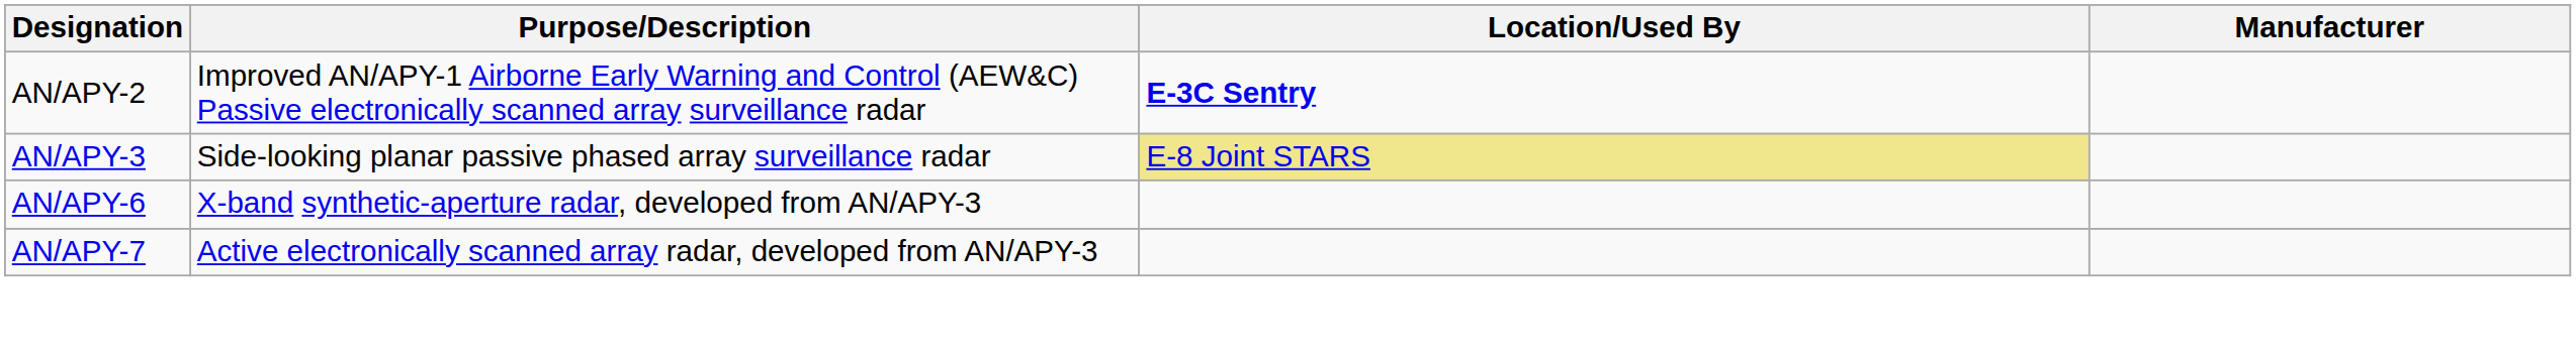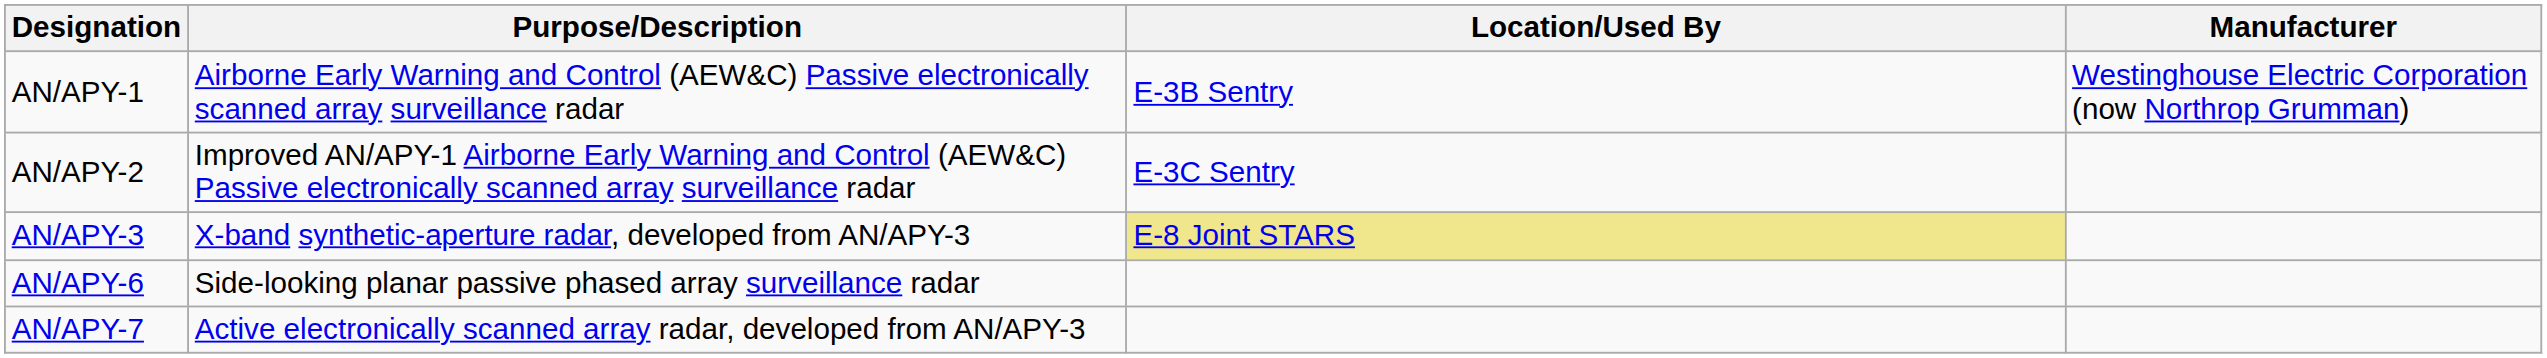+ row: AN/APY-1 | Airborne Early Warning and Control (AEW&C) Passive electronically scanned array surveillance radar | E-3B Sentry | Westinghouse Electric Corporation (now Northrop Grumman)
AN/APY-2 | Location/Used By: bold -> normal
AN/APY-3 | Purpose/Description: Side-looking planar passive phased array surveillance radar -> X-band synthetic-aperture radar, developed from AN/APY-3
AN/APY-6 | Purpose/Description: X-band synthetic-aperture radar, developed from AN/APY-3 -> Side-looking planar passive phased array surveillance radar
